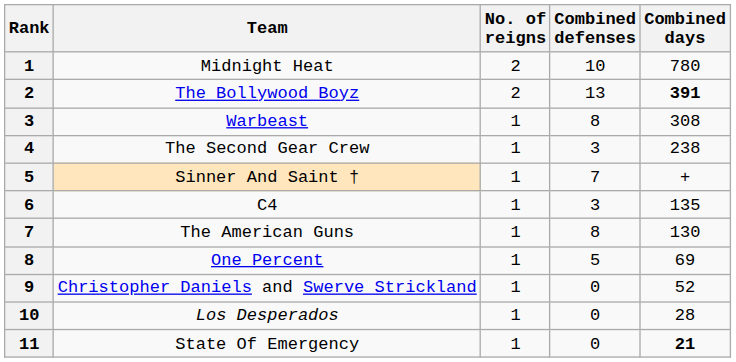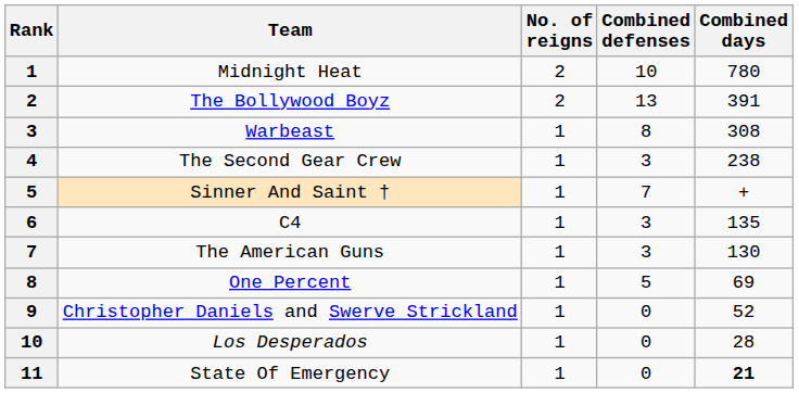The Bollywood Boyz | Combined days: bold -> normal
The American Guns | Combined defenses: 8 -> 3
